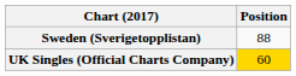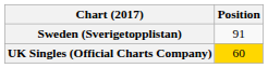Sweden (Sverigetopplistan) | Position: 88 -> 91
